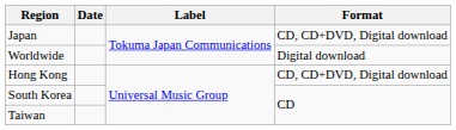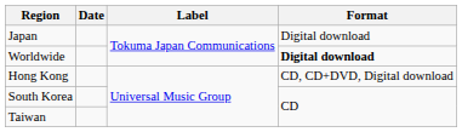Japan | Format: CD, CD+DVD, Digital download -> Digital download
Worldwide | Format: normal -> bold
